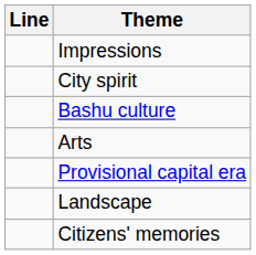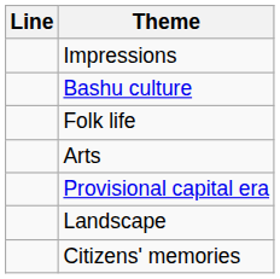- row: City spirit
+ row: Folk life
